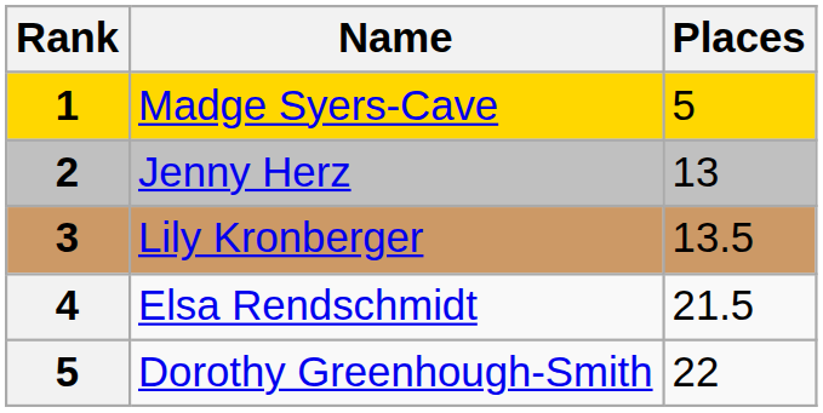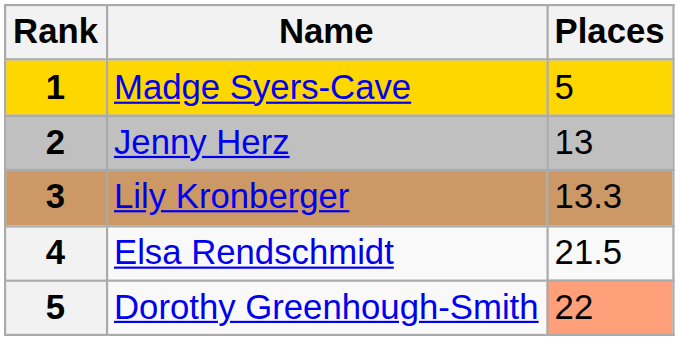Lily Kronberger | Places: 13.5 -> 13.3
Dorothy Greenhough-Smith | Places: no background -> lightsalmon background
